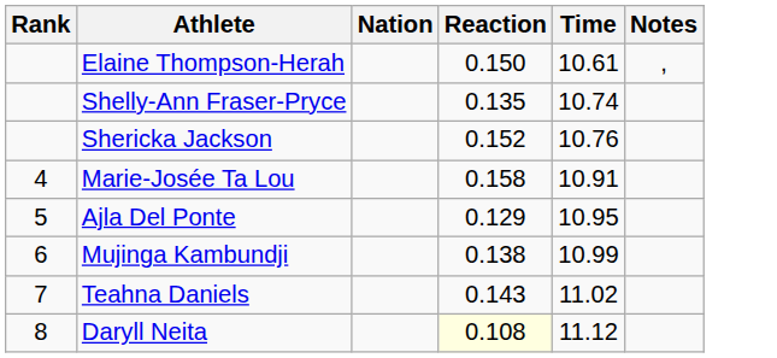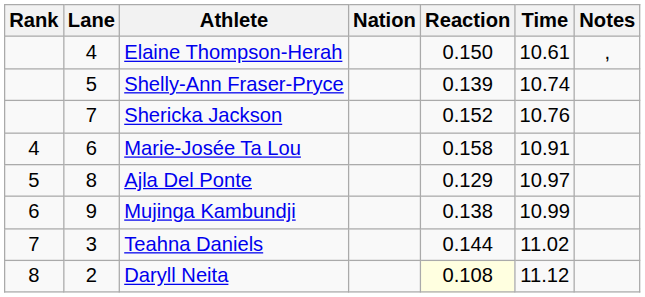+ column: Lane | 4 | 5 | 7 | 6 | 8 | 9 | 3 | 2
Shelly-Ann Fraser-Pryce | Reaction: 0.135 -> 0.139
Ajla Del Ponte | Time: 10.95 -> 10.97
Teahna Daniels | Reaction: 0.143 -> 0.144
